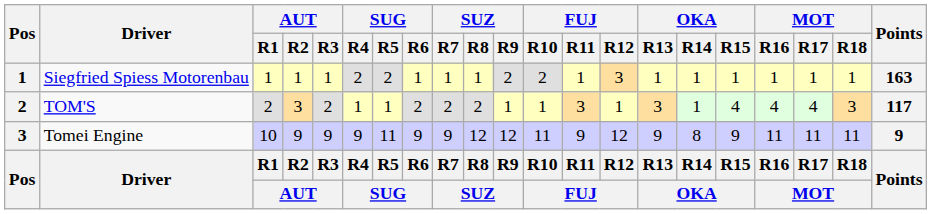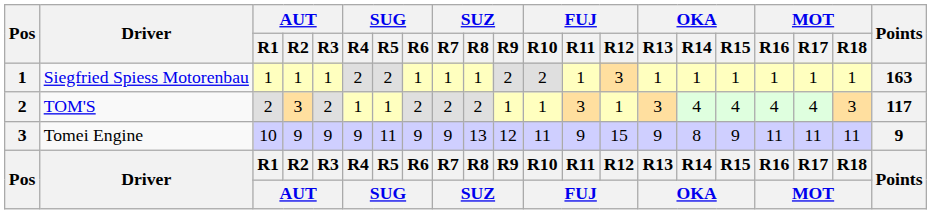TOM'S | OKA / R14: 1 -> 4
Tomei Engine | SUZ / R8: 12 -> 13
Tomei Engine | FUJ / R12: 12 -> 15
